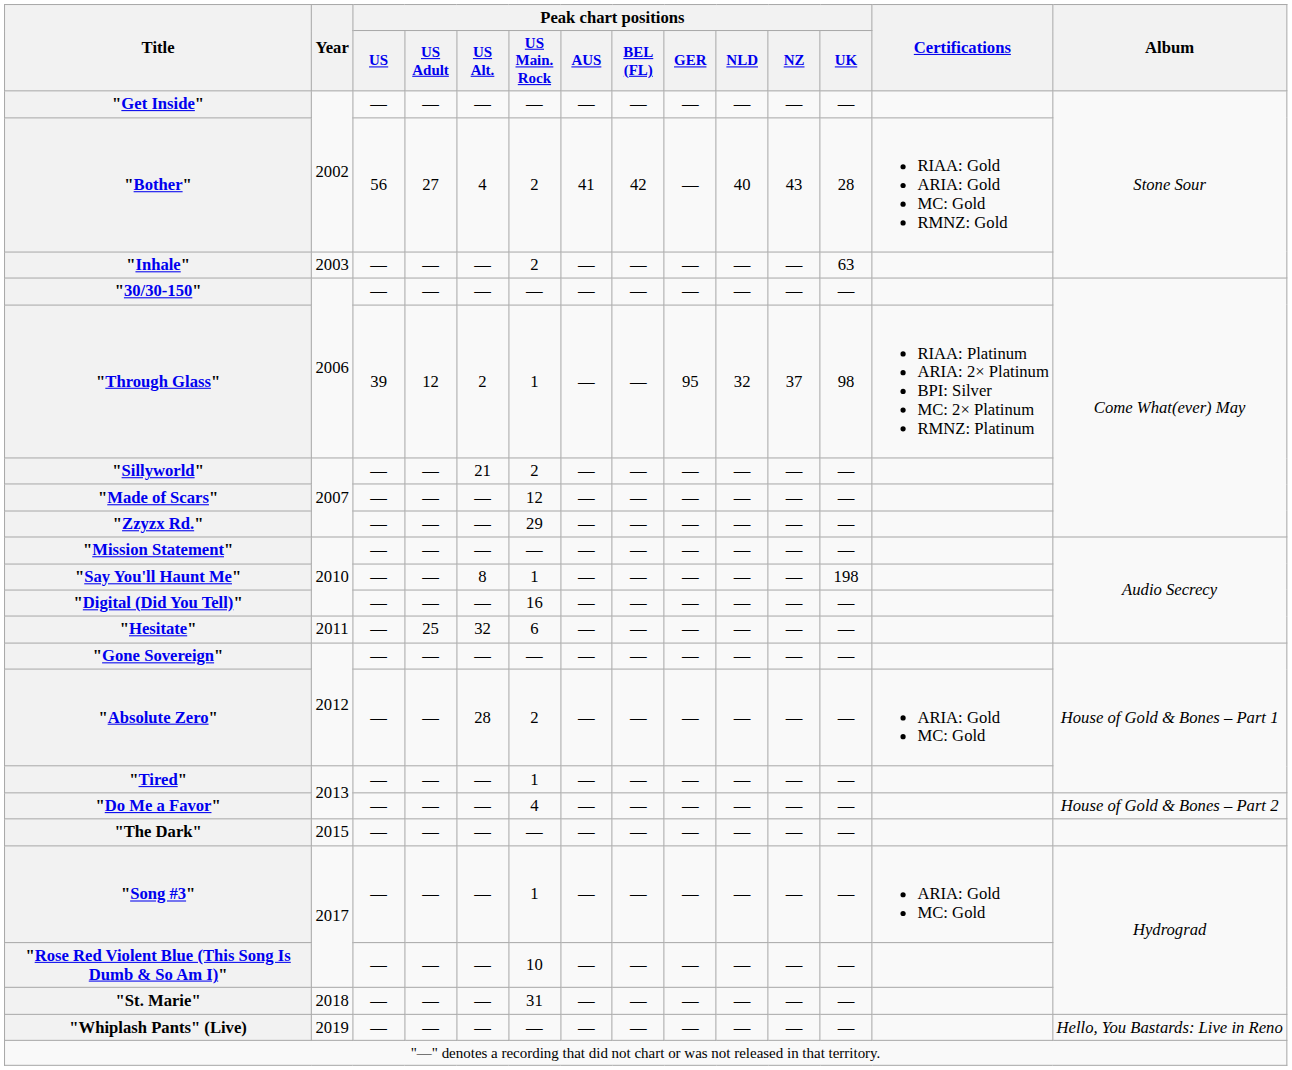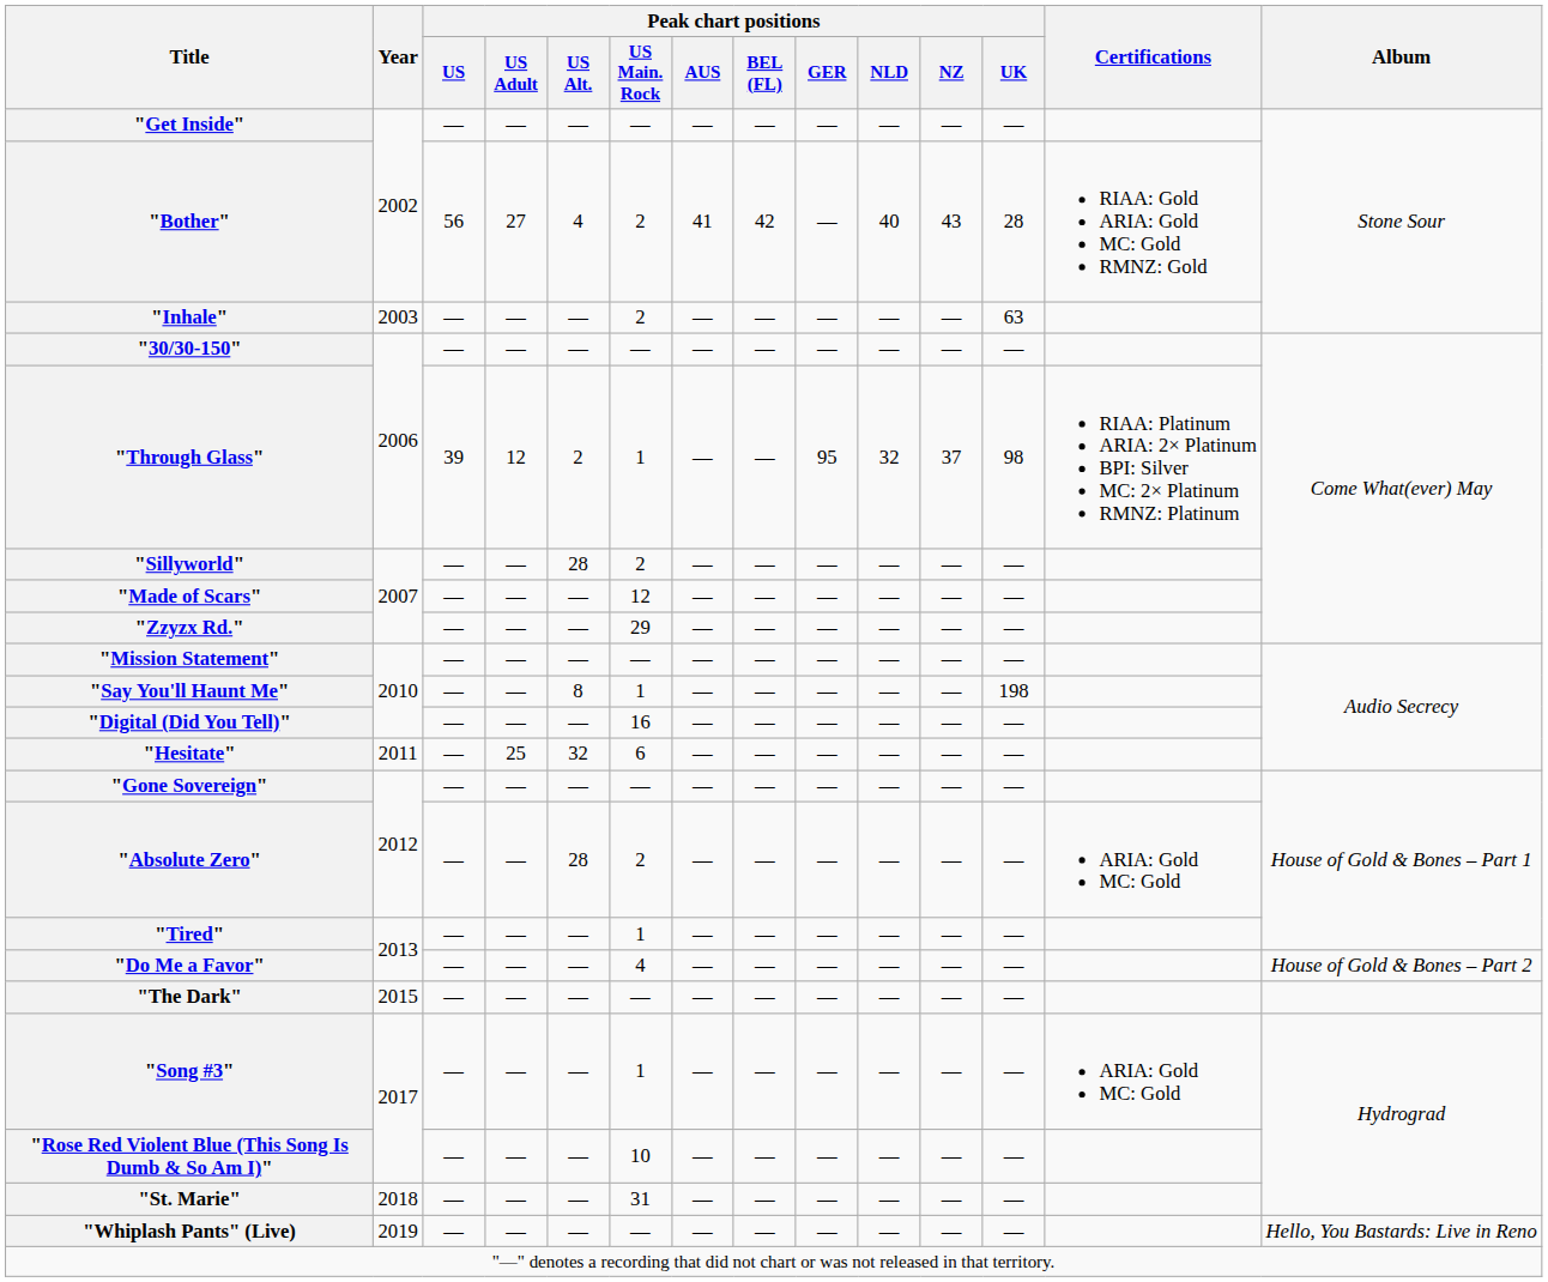"Sillyworld" | Peak chart positions / US Alt.: 21 -> 28
